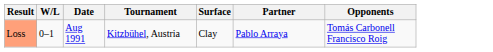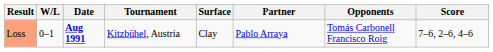+ column: Score | 7–6, 2–6, 4–6
Loss | Date: normal -> bold
